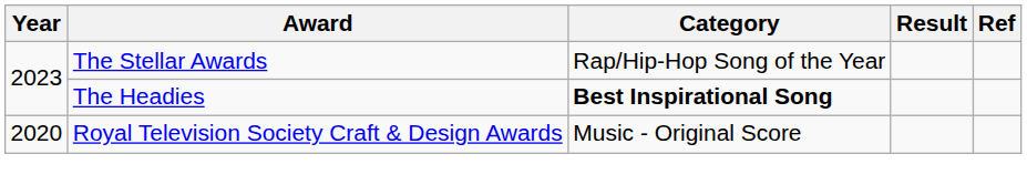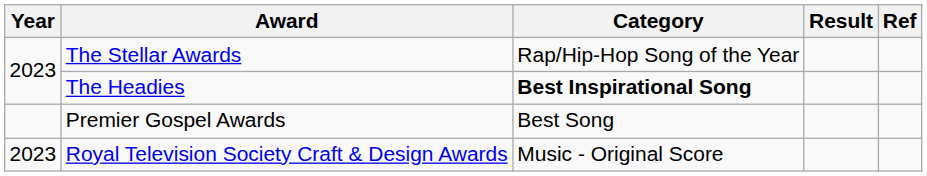+ row: Premier Gospel Awards | Best Song
Royal Television Society Craft & Design Awards | Year: 2020 -> 2023
